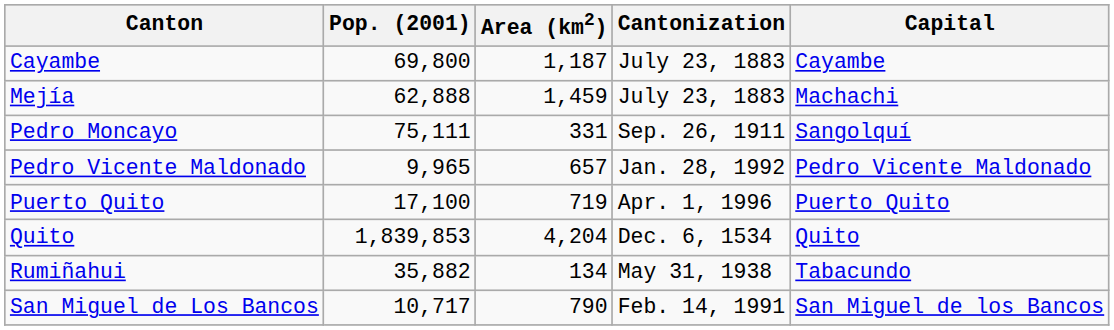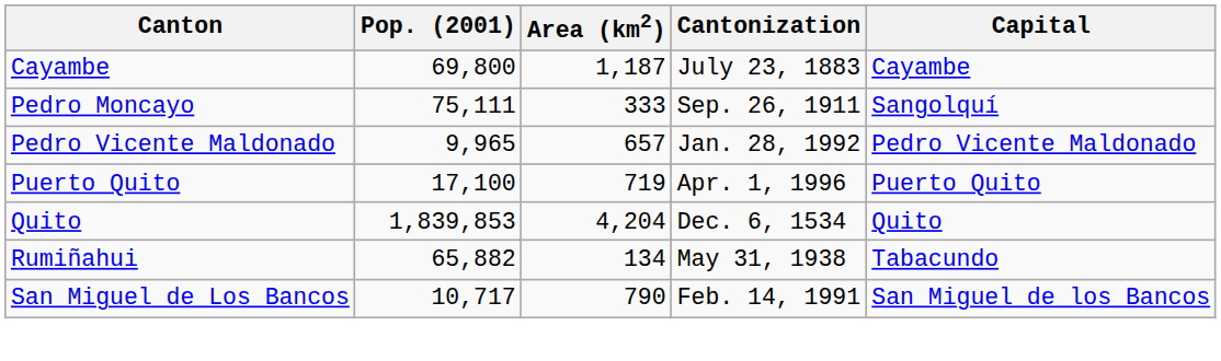- row: Mejía | 62,888 | 1,459 | July 23, 1883 | Machachi
Pedro Moncayo | Area (km2): 331 -> 333
Rumiñahui | Pop. (2001): 35,882 -> 65,882
